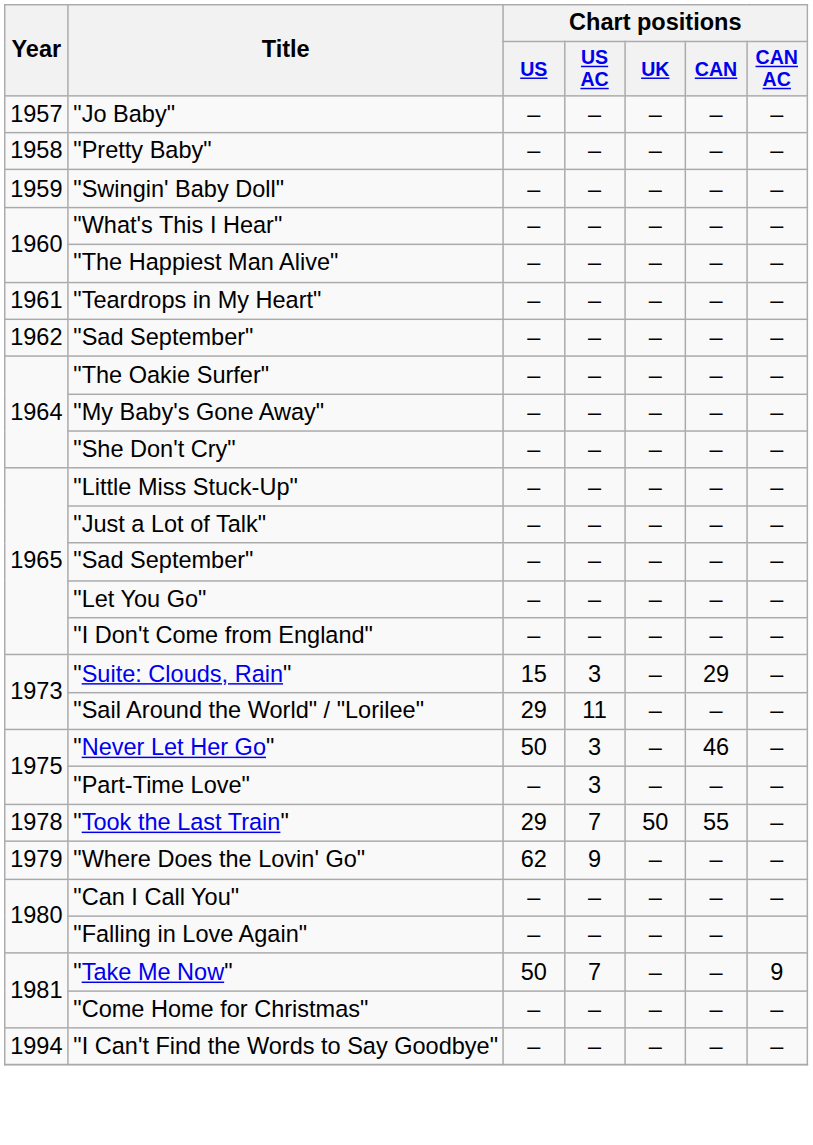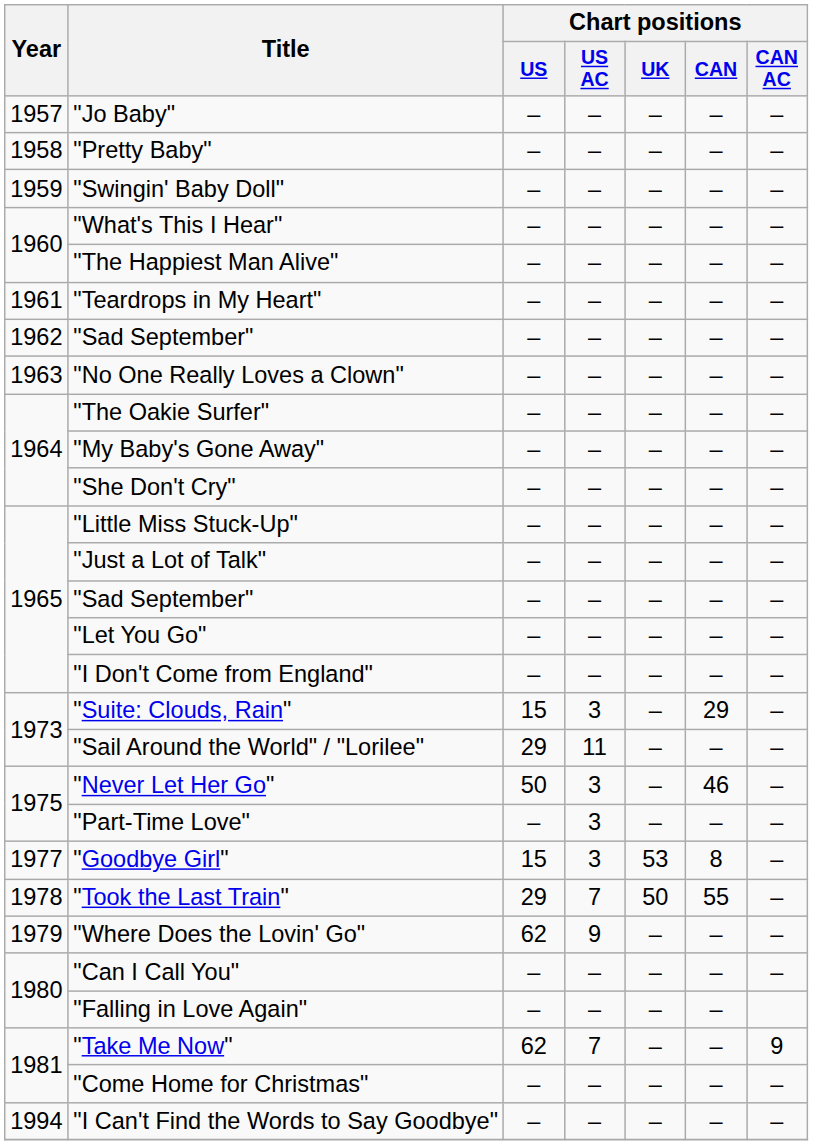+ row: 1963 | "No One Really Loves a Clown" | – | – | – | – | –
+ row: 1977 | "Goodbye Girl" | 15 | 3 | 53 | 8 | –
"Take Me Now" | Chart positions / US: 50 -> 62
